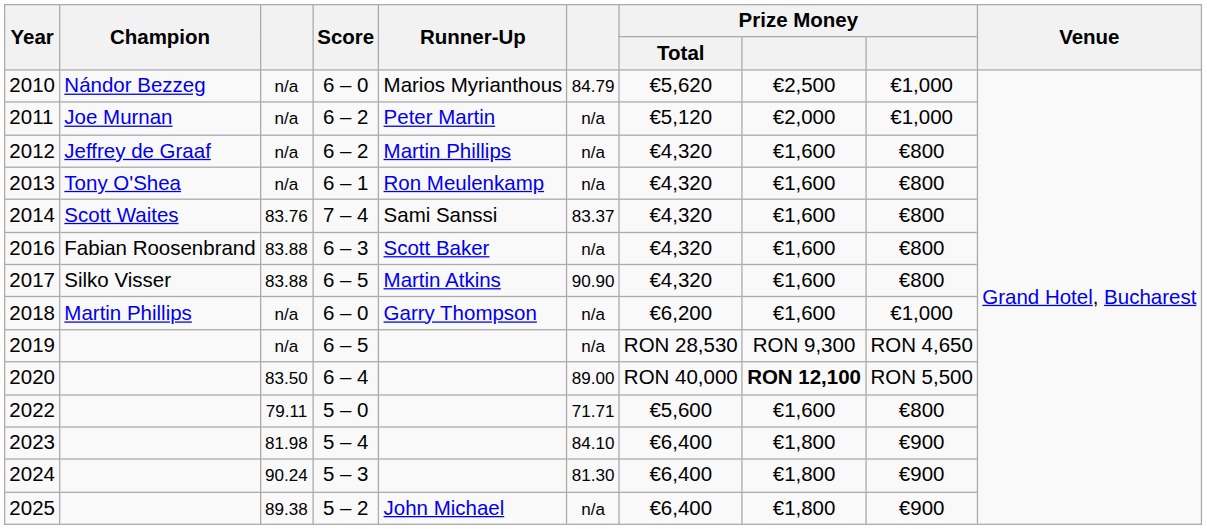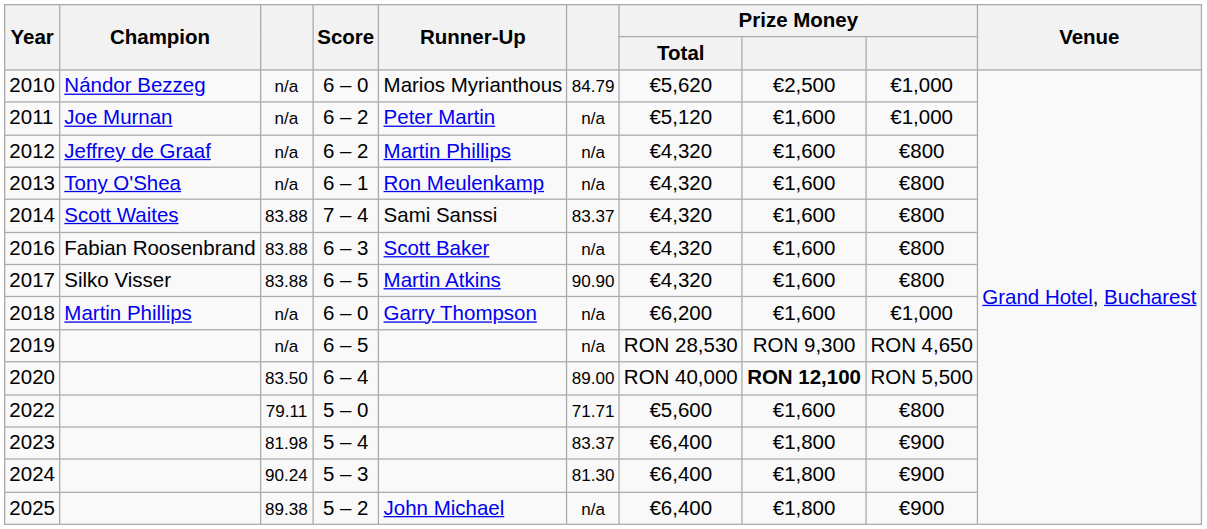2011 | column 8: €2,000 -> €1,600
2014 | column 3: 83.76 -> 83.88
2023 | column 6: 84.10 -> 83.37
